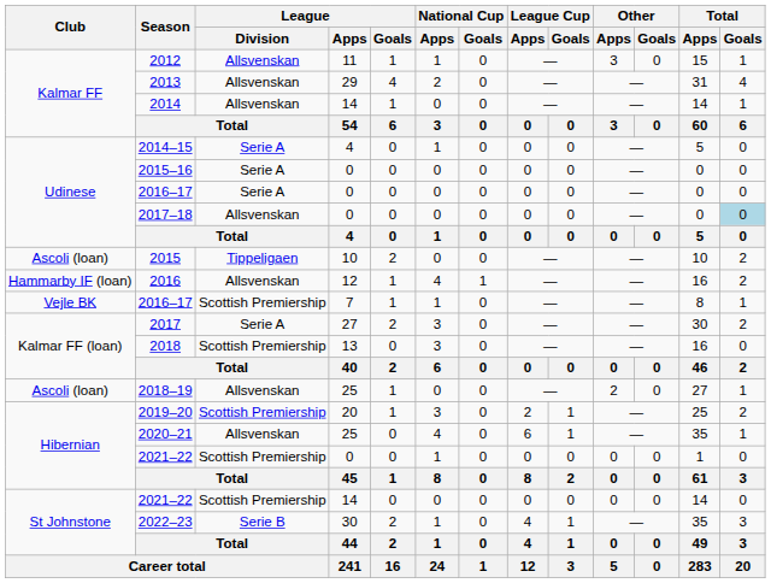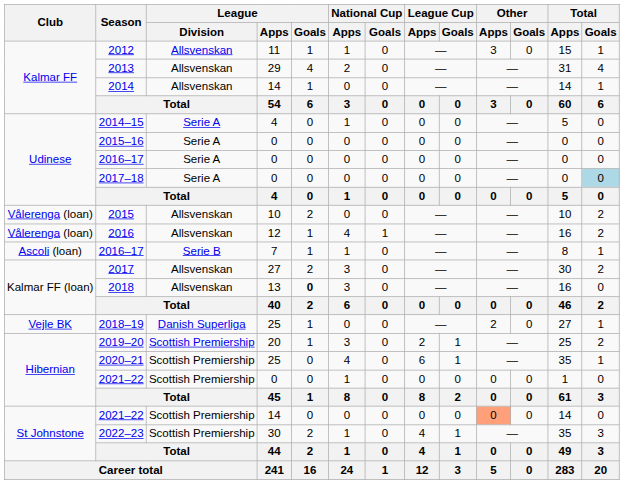2017–18 | League / Division: Allsvenskan -> Serie A
2015 | Club: Ascoli (loan) -> Vålerenga (loan)
2015 | League / Division: Tippeligaen -> Allsvenskan
2016 | Club: Hammarby IF (loan) -> Vålerenga (loan)
2016–17 / 7 | Club: Vejle BK -> Ascoli (loan)
2016–17 / 7 | League / Division: Scottish Premiership -> Serie B
2017 | League / Division: Serie A -> Allsvenskan
2018 | League / Division: Scottish Premiership -> Allsvenskan
2018 | League / Goals: normal -> bold
2018–19 | Club: Ascoli (loan) -> Vejle BK
2018–19 | League / Division: Allsvenskan -> Danish Superliga
2020–21 | League / Division: Allsvenskan -> Scottish Premiership
2021–22 / 14 | Other / Apps: no background -> lightsalmon background
2022–23 | League / Division: Serie B -> Scottish Premiership
